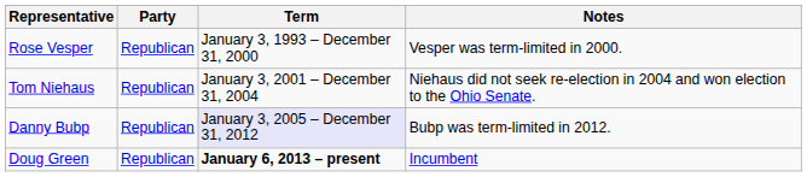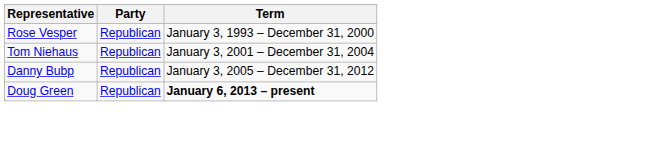- column: Notes | Vesper was term-limited in 2000. | Niehaus did not seek re-election in 2004 and won election to the Ohio Senate. | Bubp was term-limited in 2012. | Incumbent
Danny Bubp | Term: lavender background -> no background
